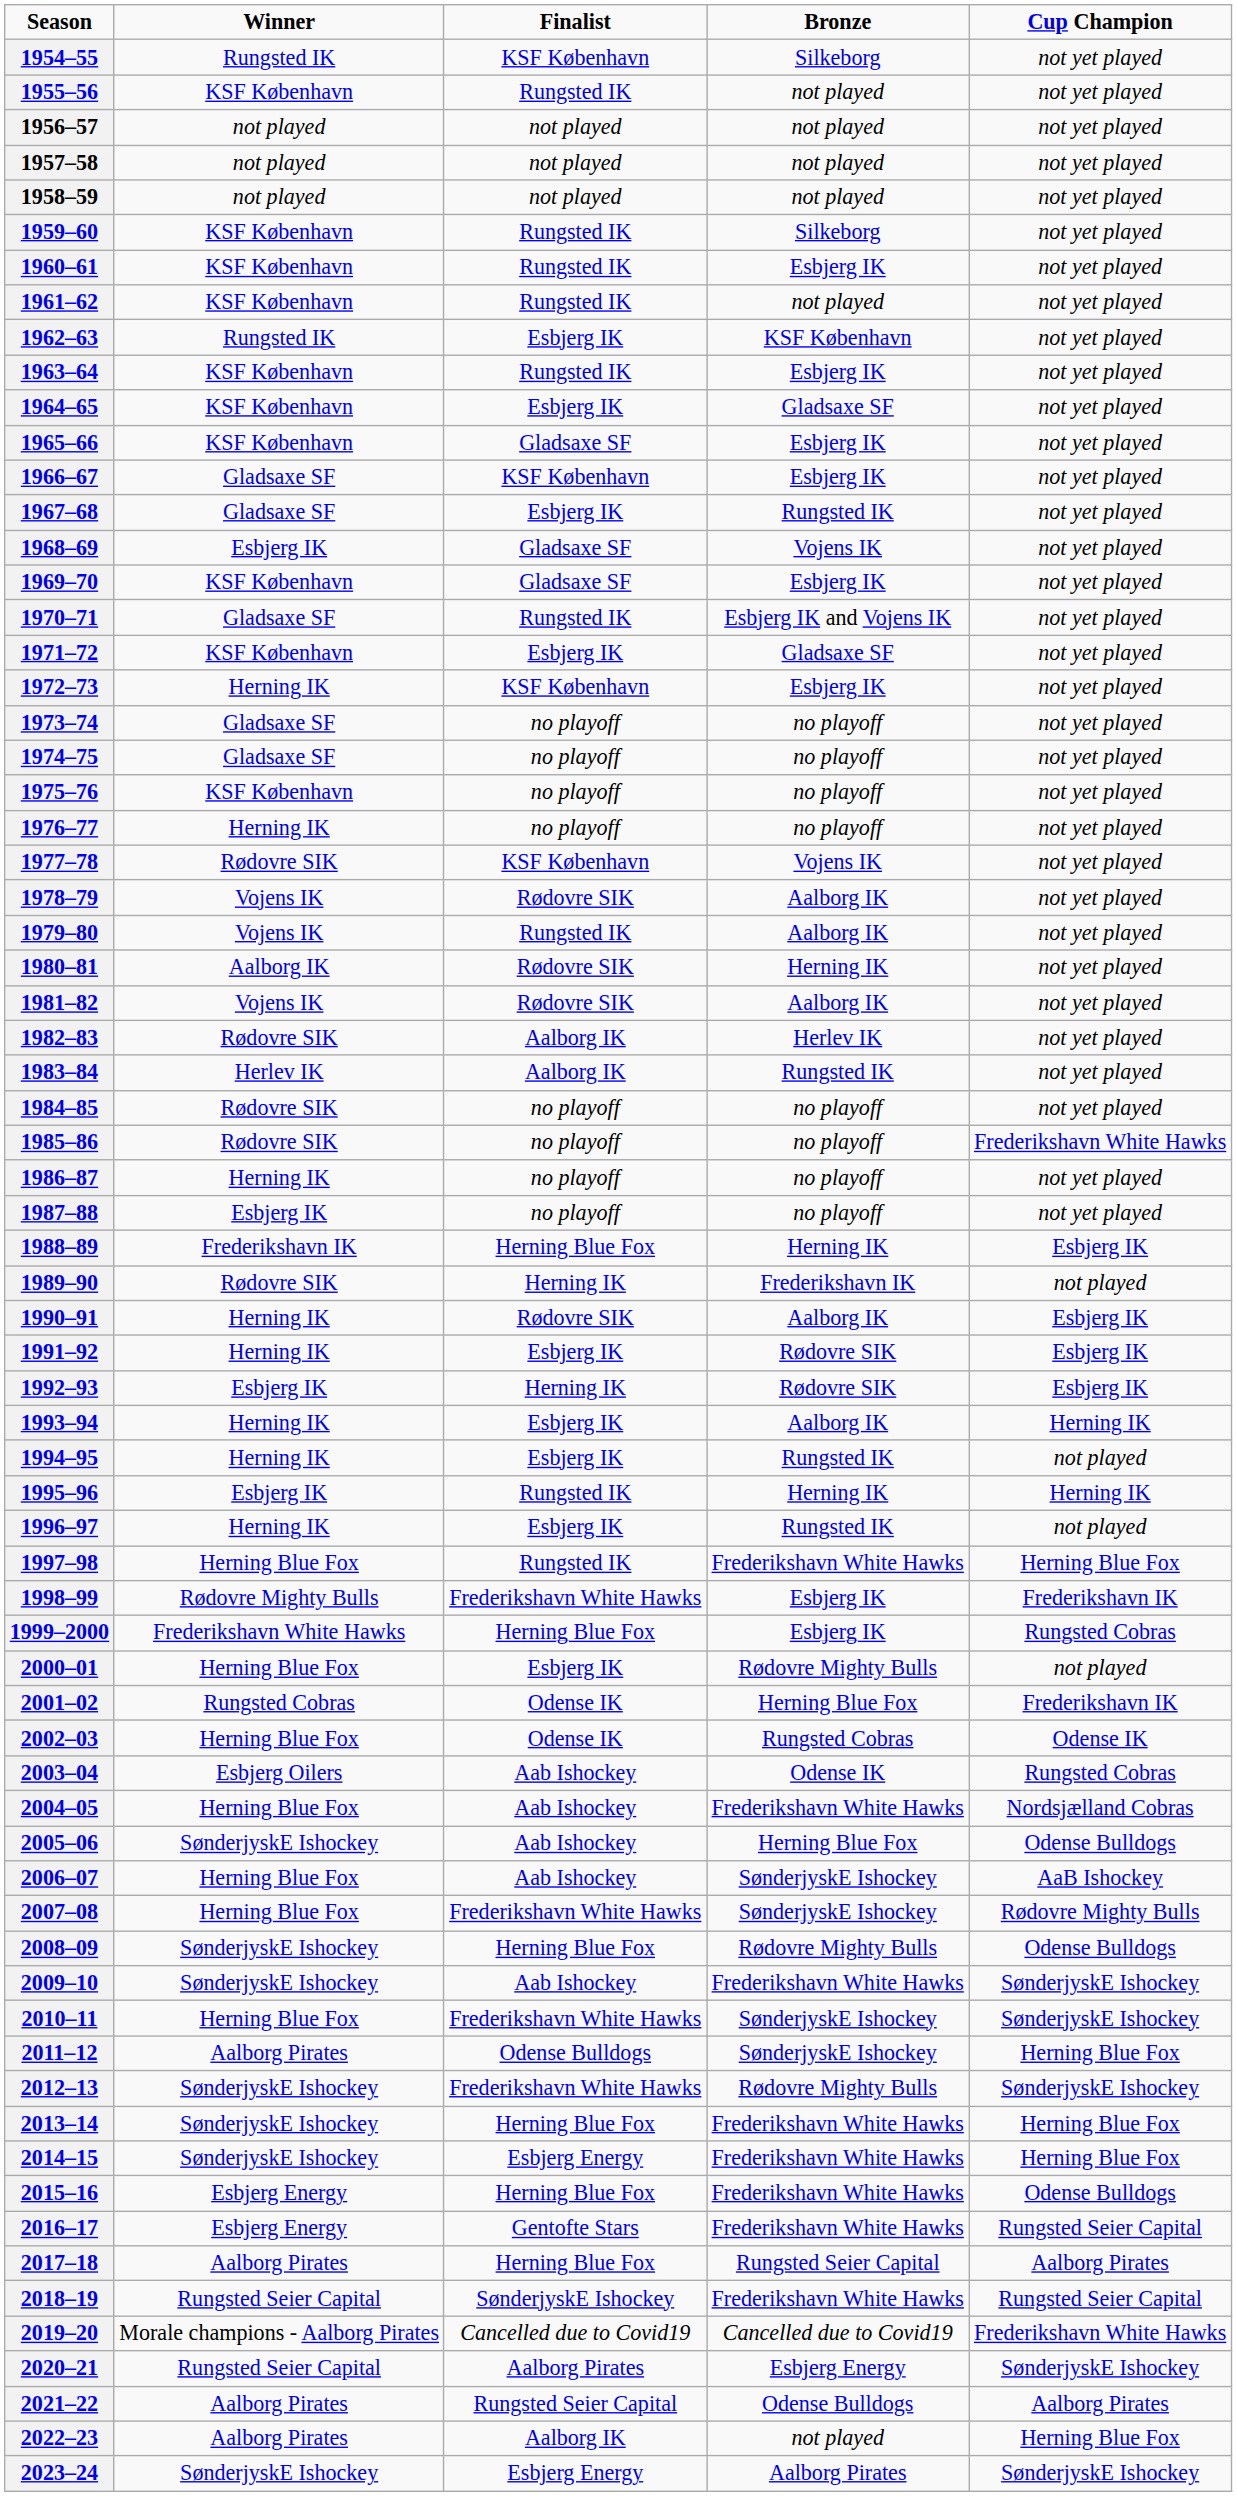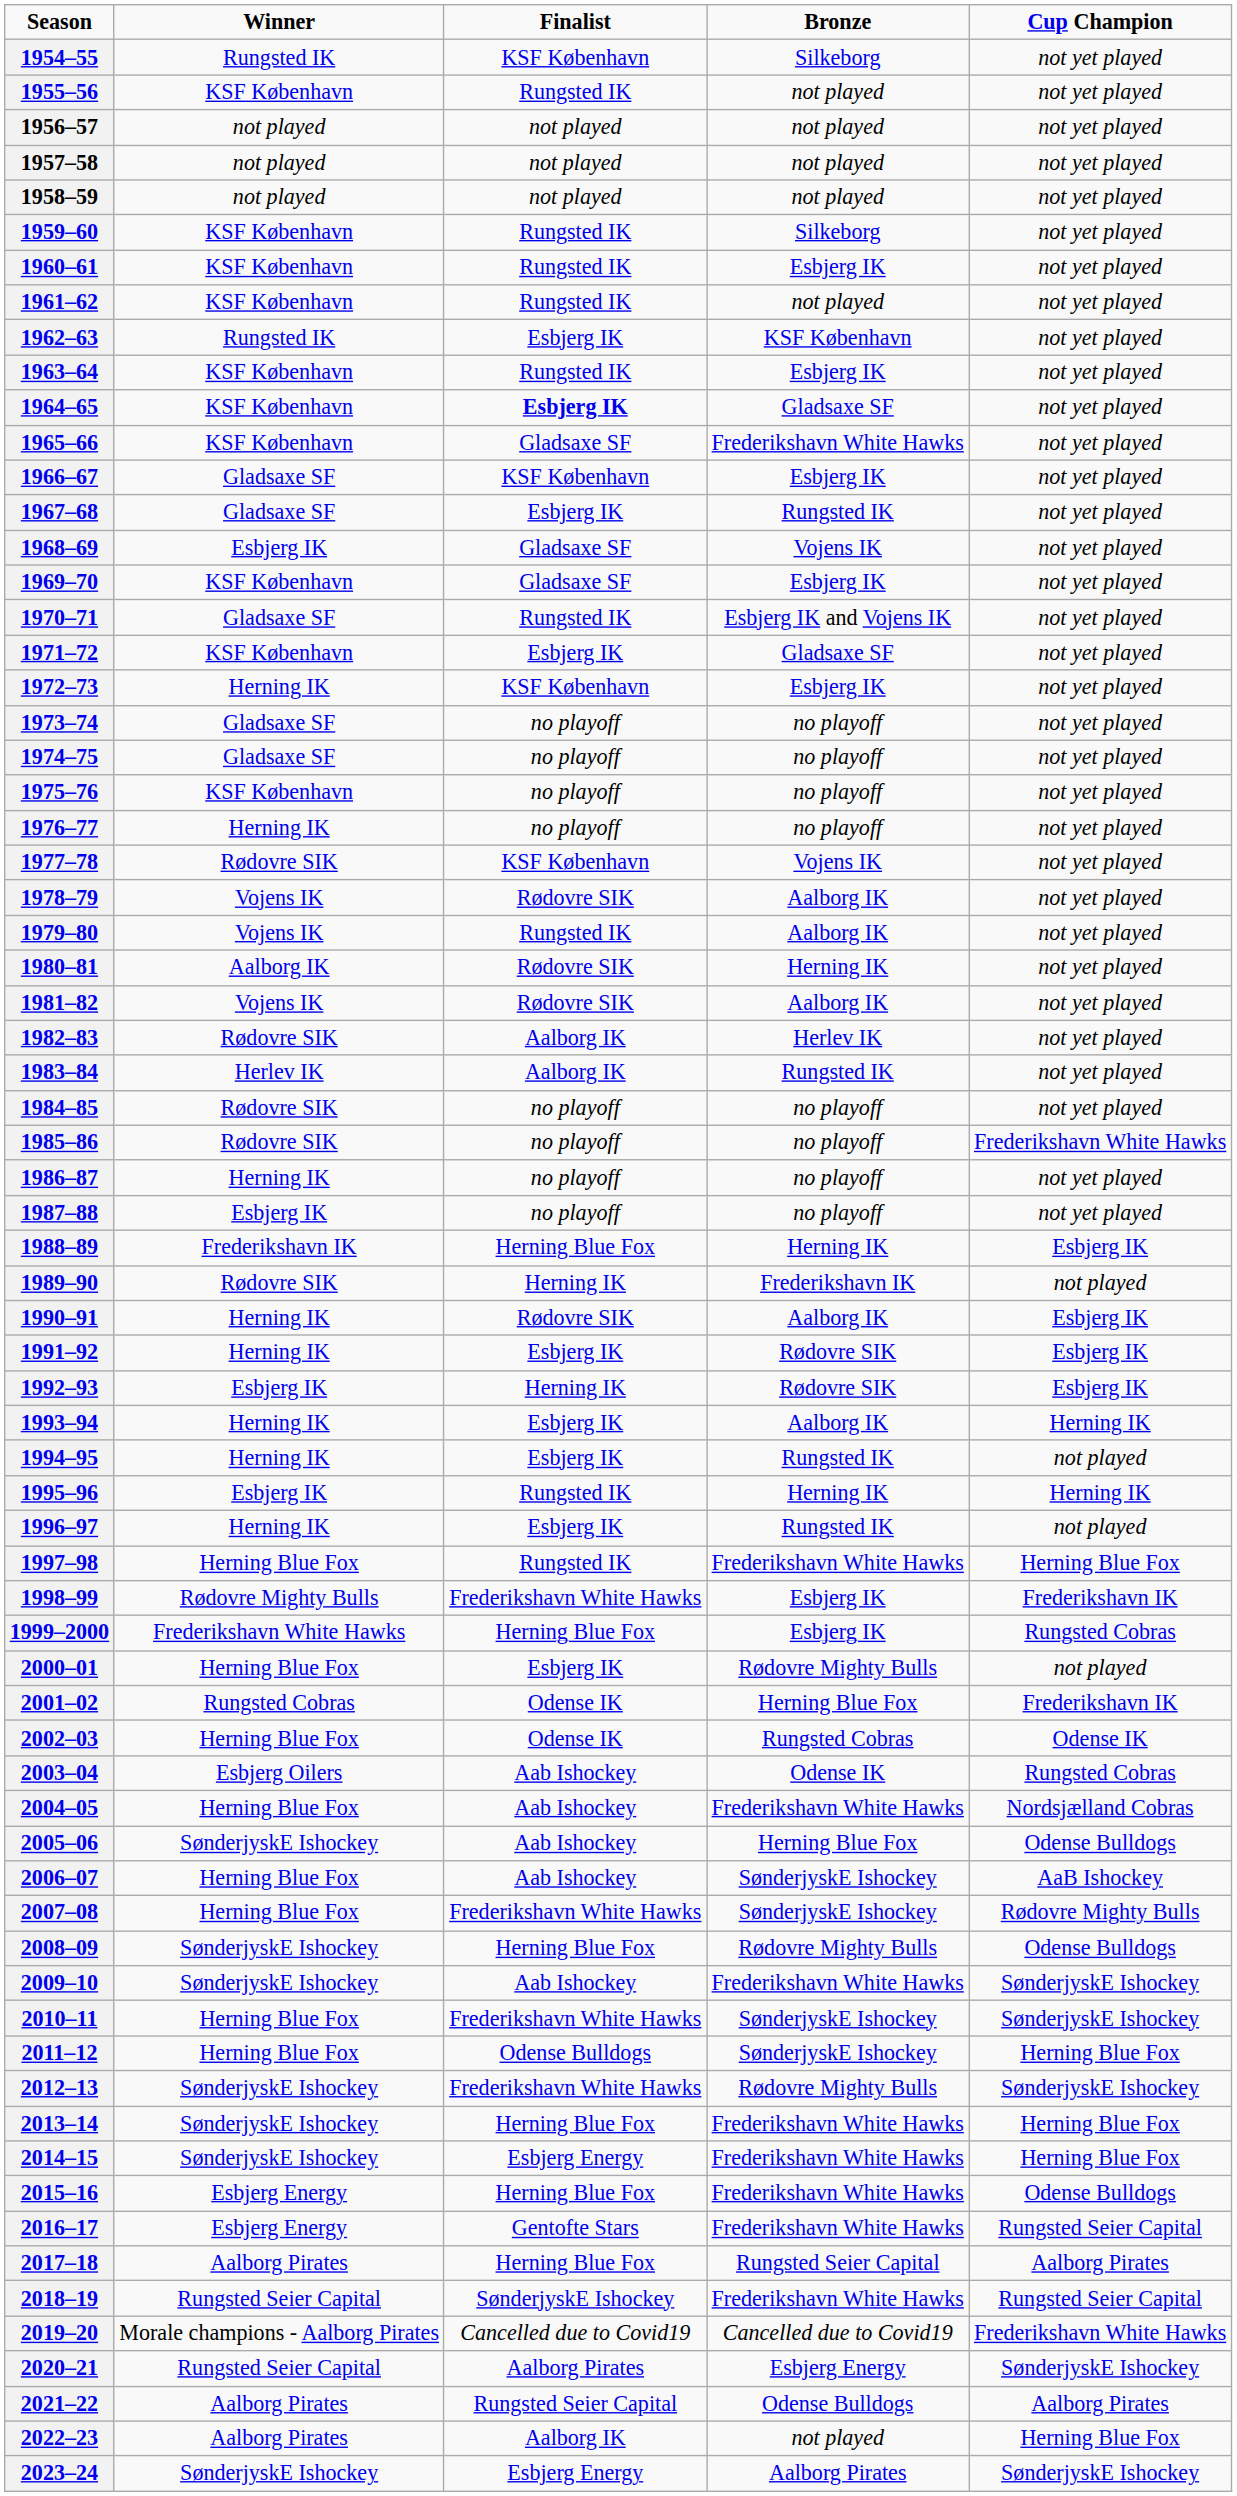1964–65 | Finalist: normal -> bold
1965–66 | Bronze: Esbjerg IK -> Frederikshavn White Hawks
2011–12 | Winner: Aalborg Pirates -> Herning Blue Fox
